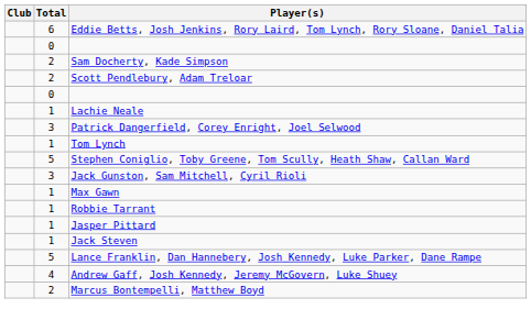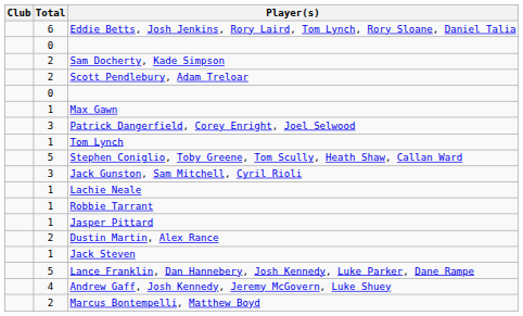rows swapped: Lachie Neale <-> Max Gawn
+ row: 2 | Dustin Martin, Alex Rance
